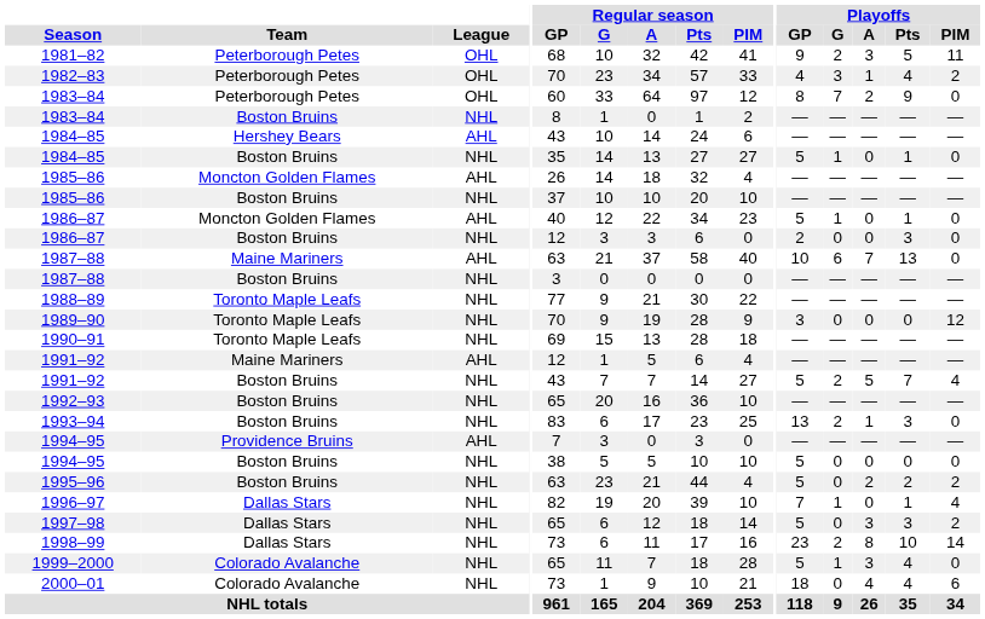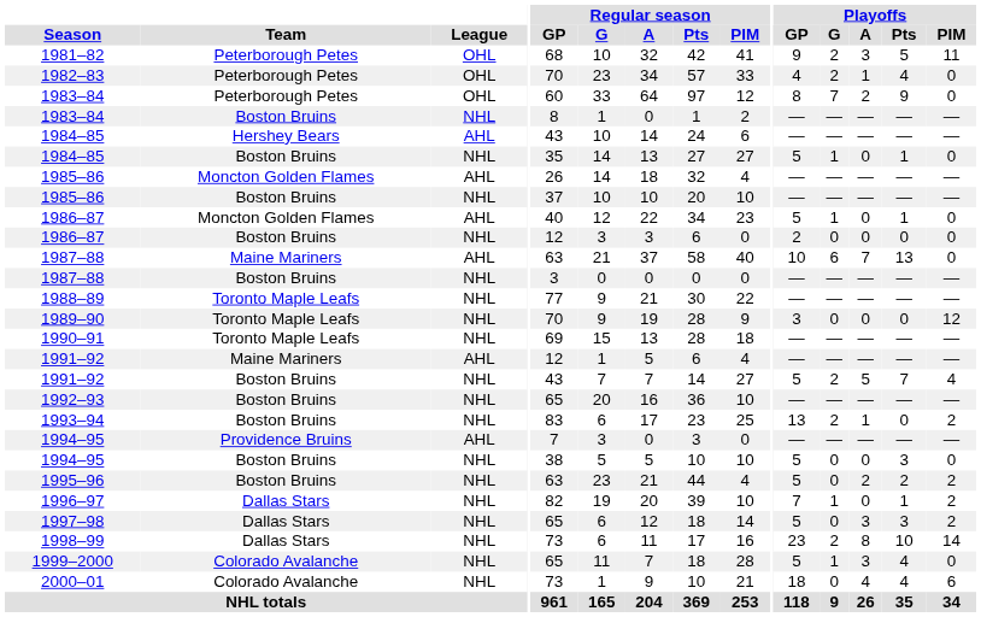1982–83 | Playoffs / G: 3 -> 2
1982–83 | Playoffs / PIM: 2 -> 0
1986–87 / Boston Bruins | Playoffs / Pts: 3 -> 0
1993–94 | Playoffs / Pts: 3 -> 0
1993–94 | Playoffs / PIM: 0 -> 2
1994–95 / Boston Bruins | Playoffs / Pts: 0 -> 3
1996–97 | Playoffs / PIM: 4 -> 2
